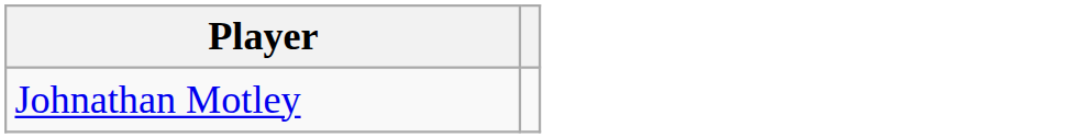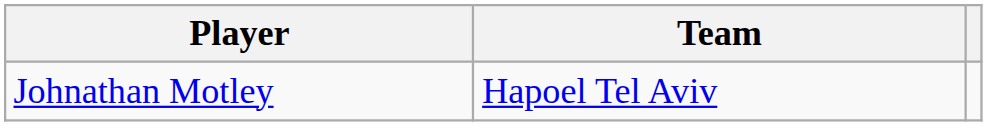+ column: Team | Hapoel Tel Aviv
